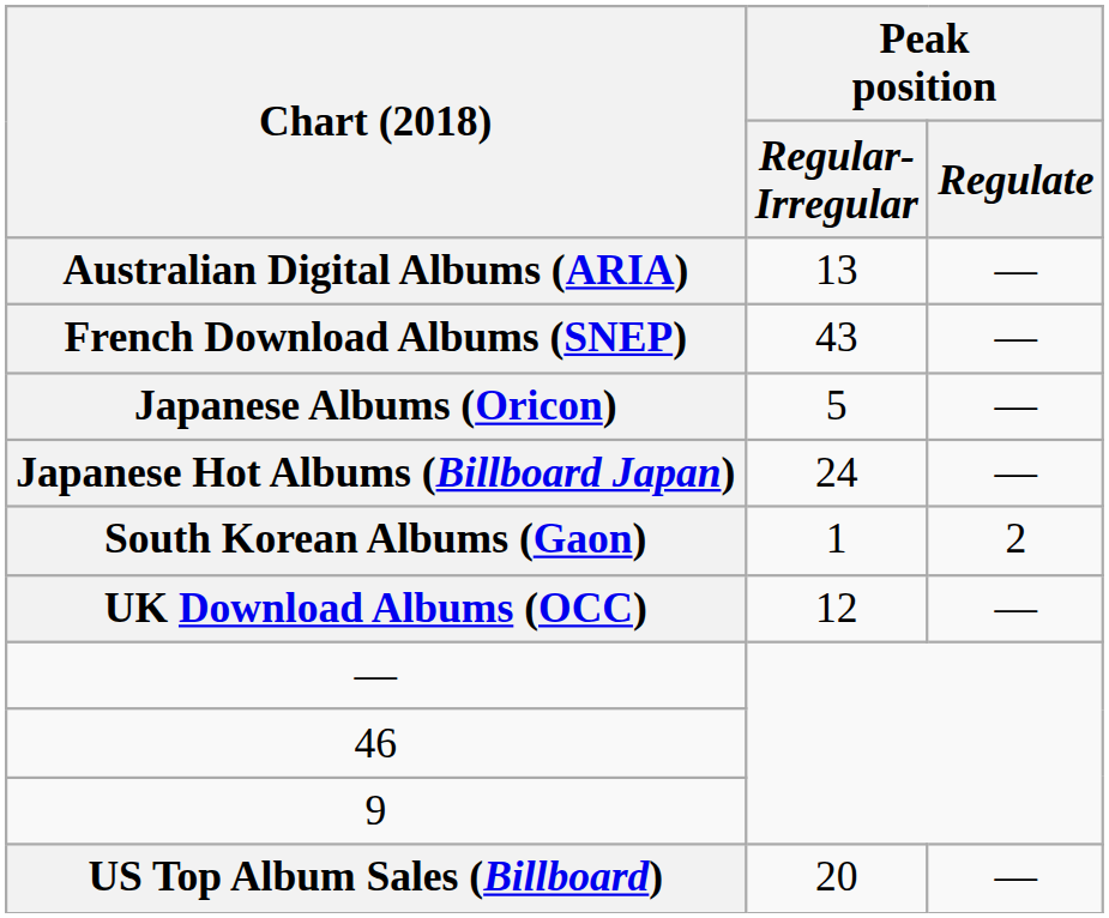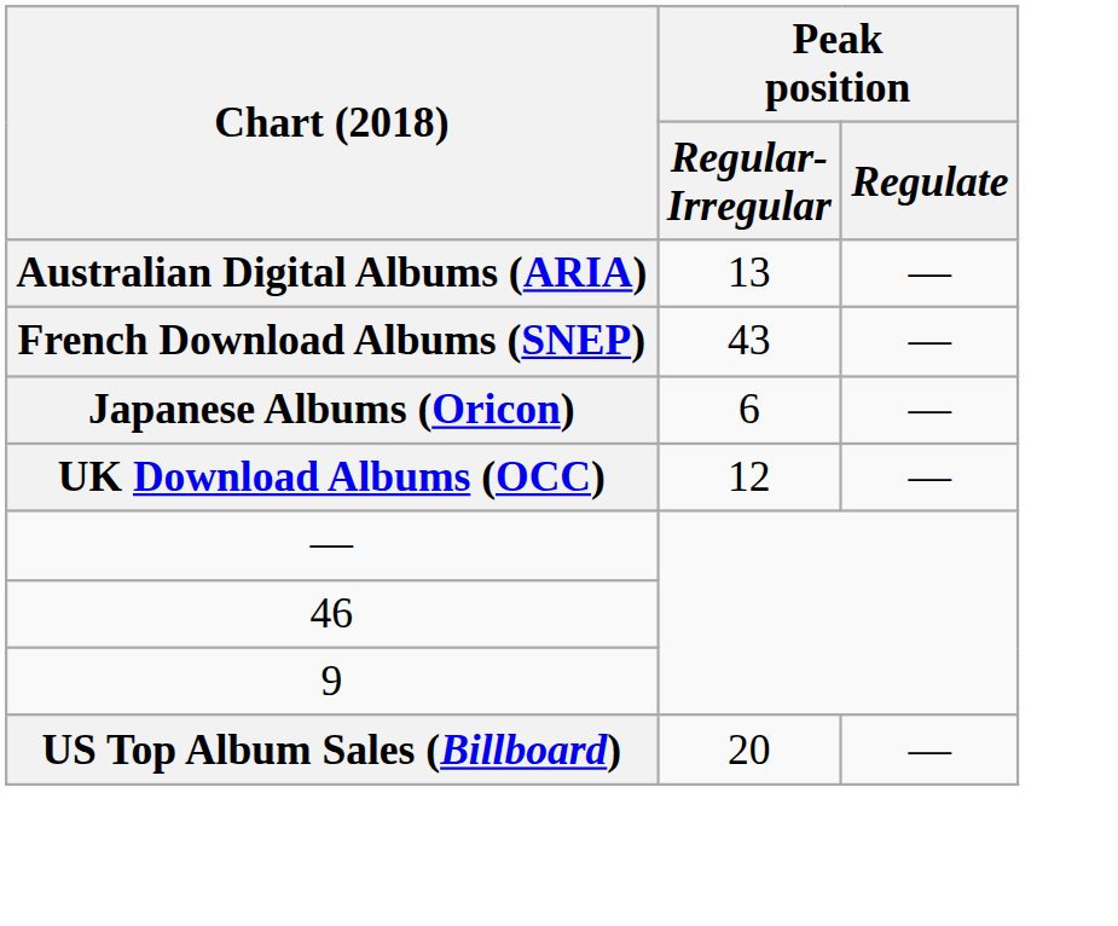Japanese Albums (Oricon) | Peak position / Regular- Irregular: 5 -> 6
- row: Japanese Hot Albums (Billboard Japan) | 24 | —
- row: South Korean Albums (Gaon) | 1 | 2
